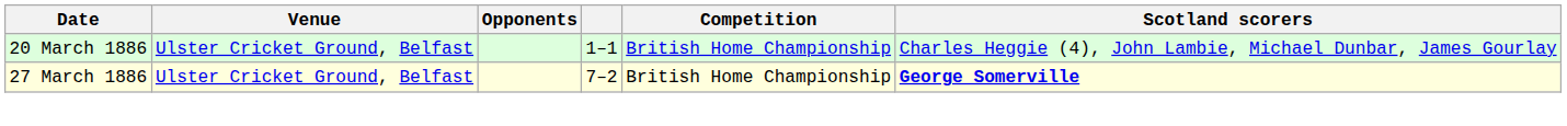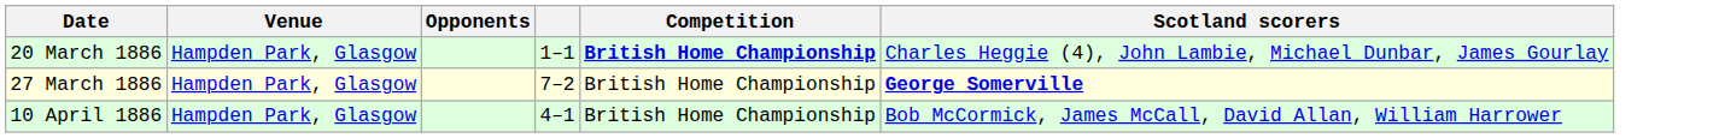20 March 1886 | Venue: Ulster Cricket Ground, Belfast -> Hampden Park, Glasgow
20 March 1886 | Competition: normal -> bold
27 March 1886 | Venue: Ulster Cricket Ground, Belfast -> Hampden Park, Glasgow
+ row: 10 April 1886 | Hampden Park, Glasgow | 4–1 | British Home Championship | Bob McCormick, James McCall, David Allan, William Harrower
